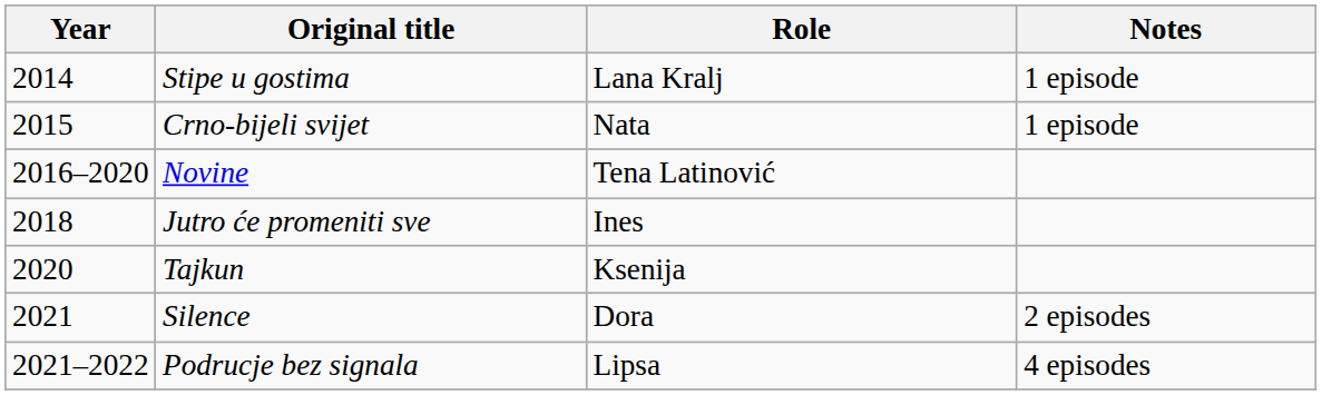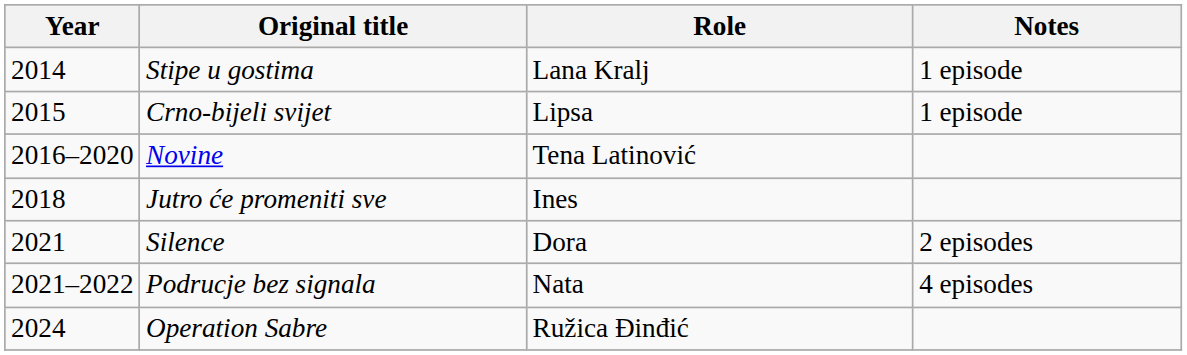Crno-bijeli svijet | Role: Nata -> Lipsa
- row: 2020 | Tajkun | Ksenija
Podrucje bez signala | Role: Lipsa -> Nata
+ row: 2024 | Operation Sabre | Ružica Đinđić
